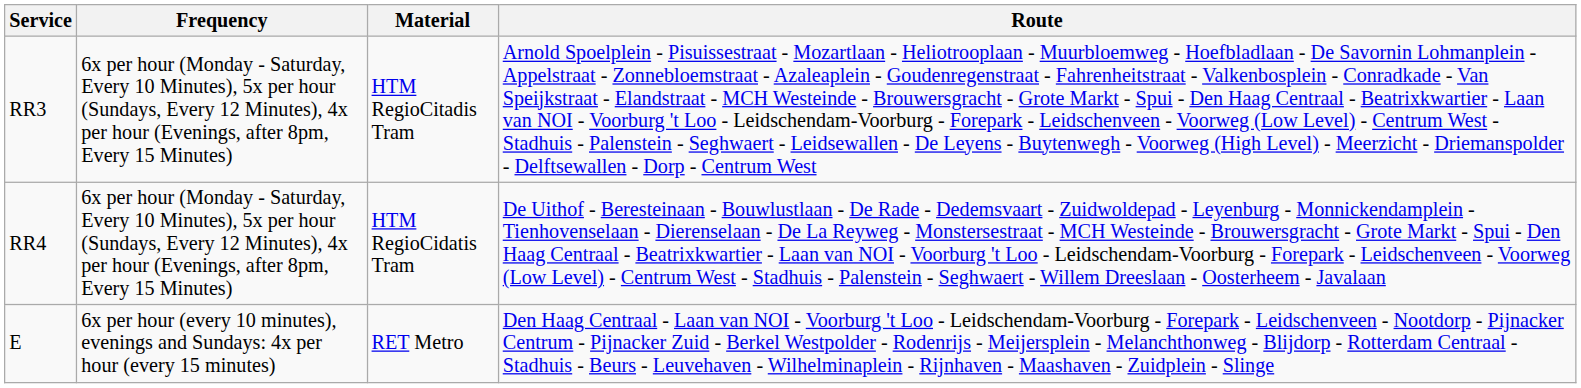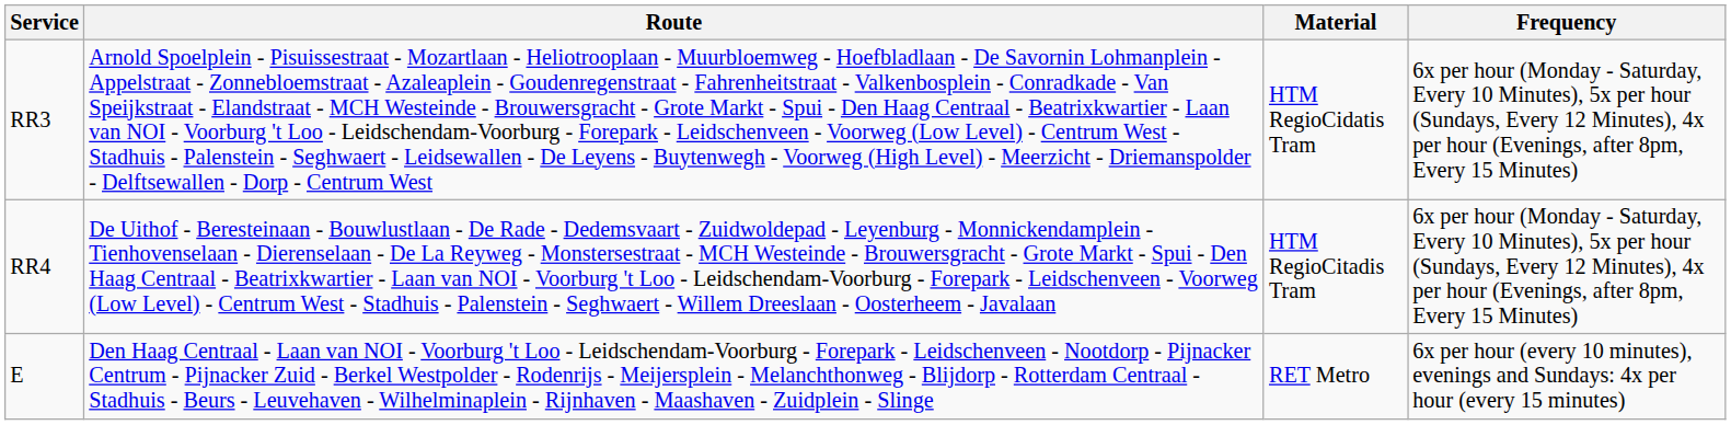columns swapped: Route <-> Frequency
RR3 | Material: HTM RegioCitadis Tram -> HTM RegioCidatis Tram
RR4 | Material: HTM RegioCidatis Tram -> HTM RegioCitadis Tram
